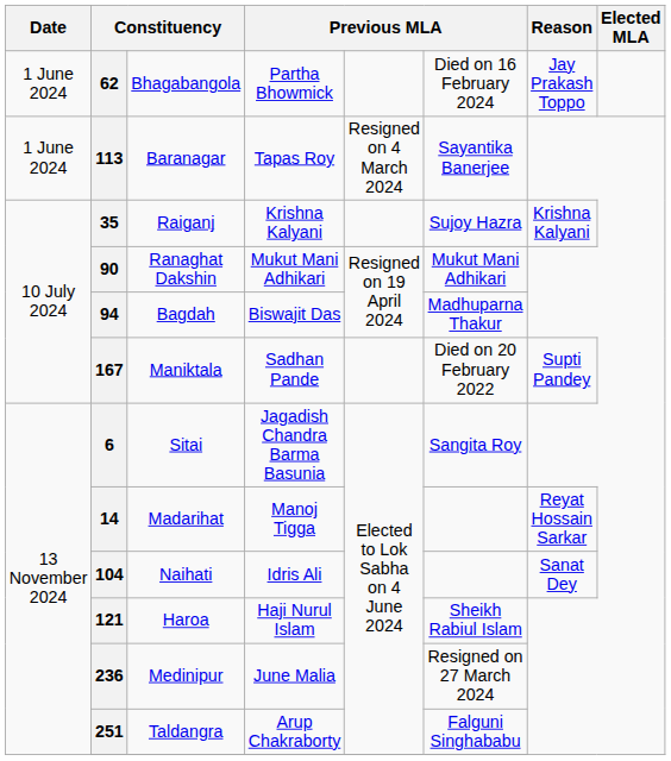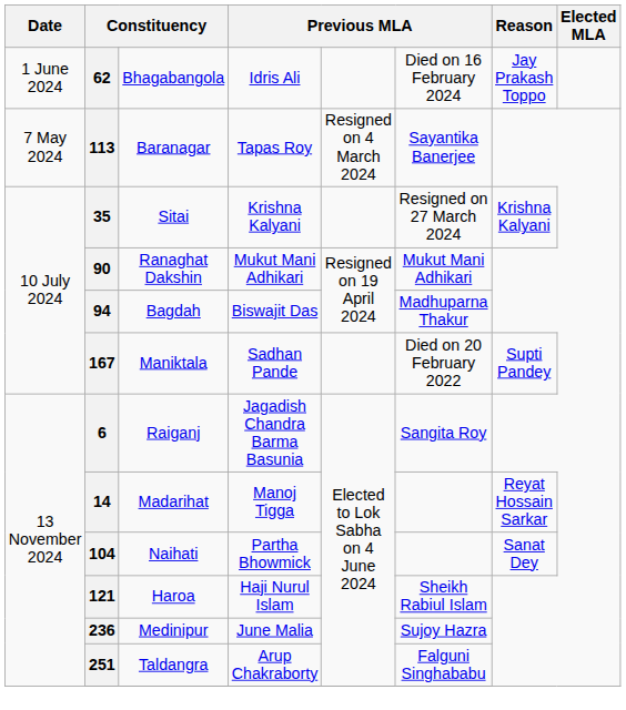62 | column 4: Partha Bhowmick -> Idris Ali
113 | Date: 1 June 2024 -> 7 May 2024
35 | column 3: Raiganj -> Sitai
35 | column 6: Sujoy Hazra -> Resigned on 27 March 2024
6 | column 3: Sitai -> Raiganj
104 | column 4: Idris Ali -> Partha Bhowmick
236 | column 6: Resigned on 27 March 2024 -> Sujoy Hazra
